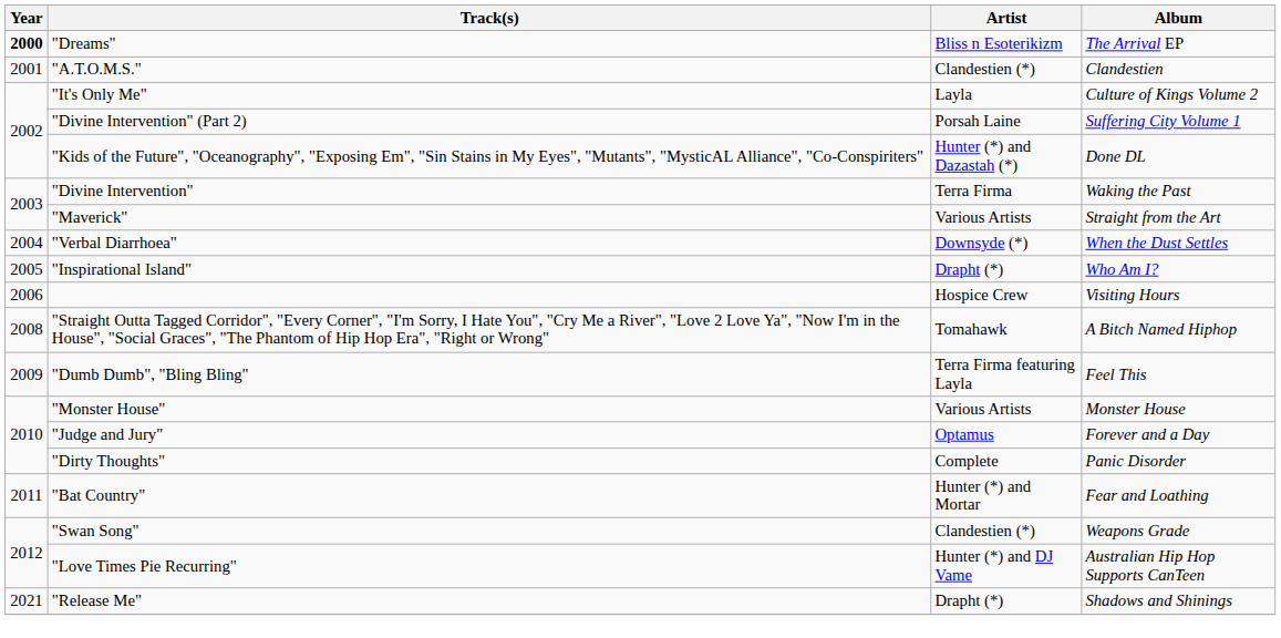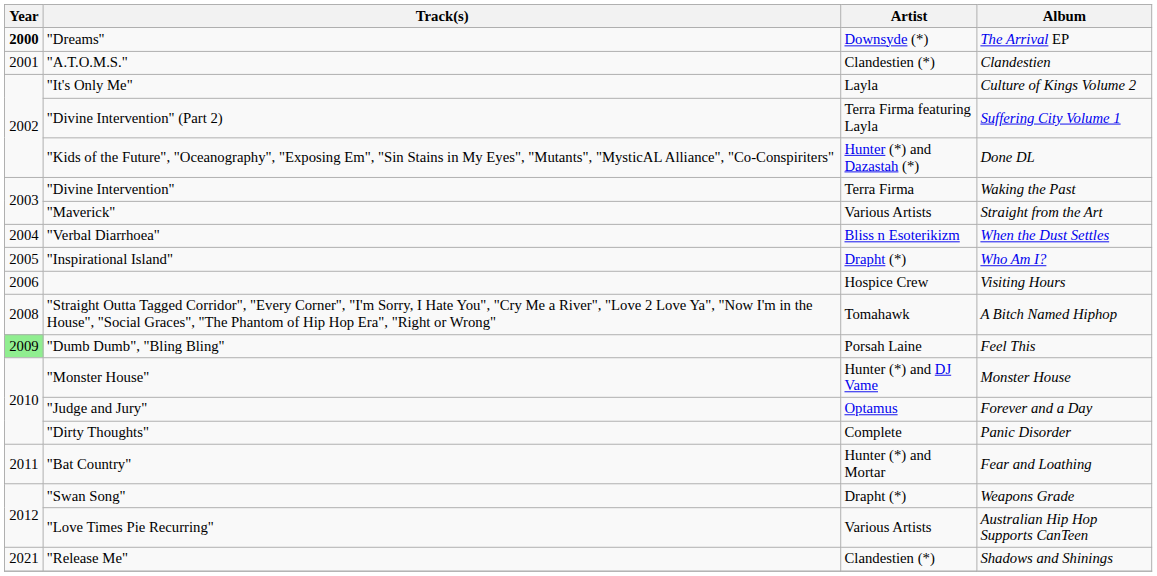"Dreams" | Artist: Bliss n Esoterikizm -> Downsyde (*)
"Divine Intervention" (Part 2) | Artist: Porsah Laine -> Terra Firma featuring Layla
"Verbal Diarrhoea" | Artist: Downsyde (*) -> Bliss n Esoterikizm
"Dumb Dumb", "Bling Bling" | Year: no background -> lightgreen background
"Dumb Dumb", "Bling Bling" | Artist: Terra Firma featuring Layla -> Porsah Laine
"Monster House" | Artist: Various Artists -> Hunter (*) and DJ Vame
"Swan Song" | Artist: Clandestien (*) -> Drapht (*)
"Love Times Pie Recurring" | Artist: Hunter (*) and DJ Vame -> Various Artists
"Release Me" | Artist: Drapht (*) -> Clandestien (*)
